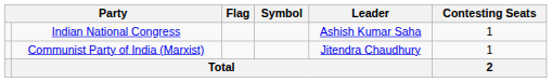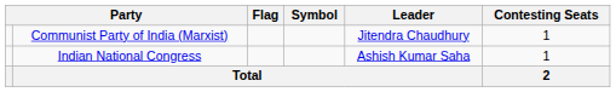rows swapped: Communist Party of India (Marxist) <-> Indian National Congress
